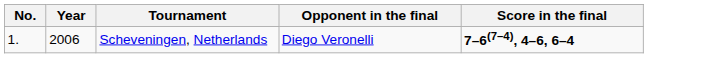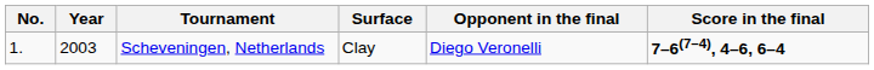+ column: Surface | Clay
Scheveningen, Netherlands | Year: 2006 -> 2003
